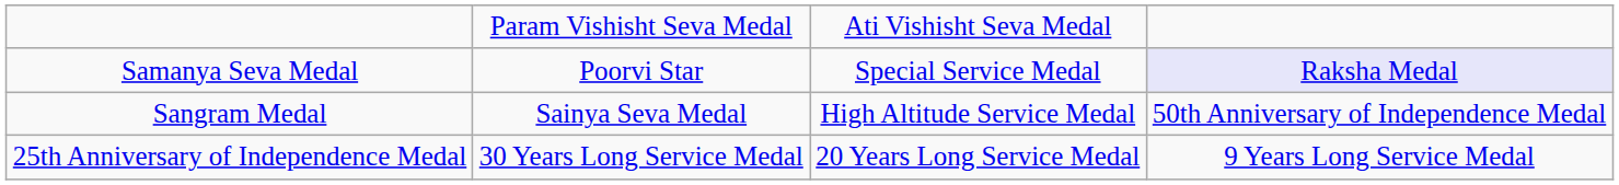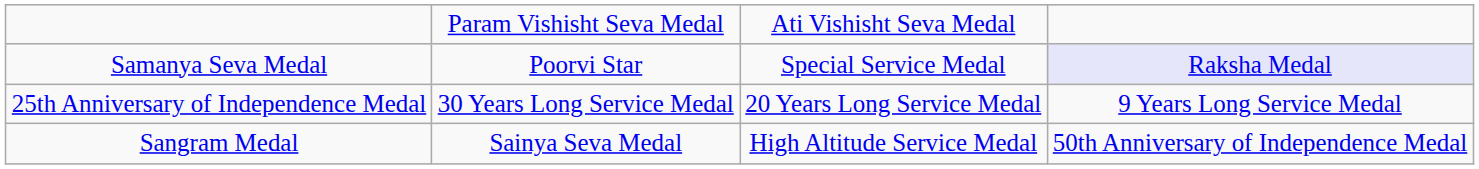rows swapped: Sangram Medal <-> 25th Anniversary of Independence Medal
